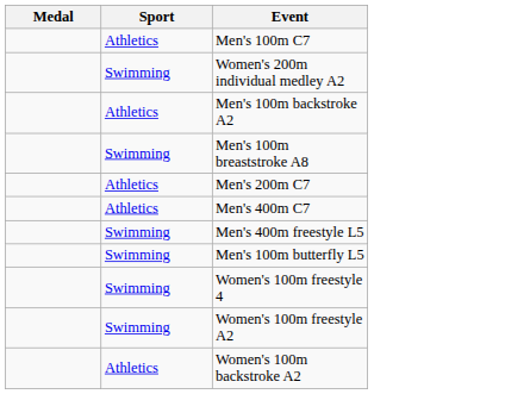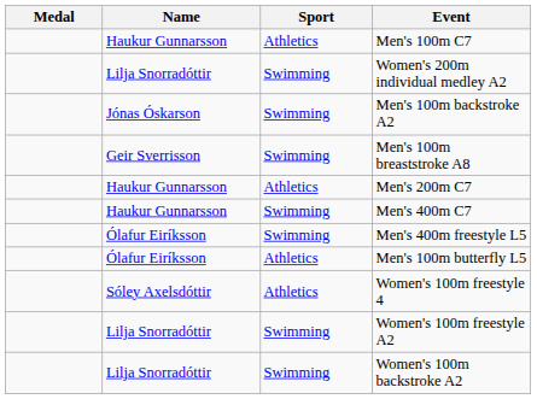+ column: Name | Haukur Gunnarsson | Lilja Snorradóttir | Jónas Óskarson | Geir Sverrisson | Haukur Gunnarsson | Haukur Gunnarsson | Ólafur Eiríksson | Ólafur Eiríksson | Sóley Axelsdóttir | Lilja Snorradóttir | Lilja Snorradóttir
Men's 100m backstroke A2 | Sport: Athletics -> Swimming
Men's 400m C7 | Sport: Athletics -> Swimming
Men's 100m butterfly L5 | Sport: Swimming -> Athletics
Women's 100m freestyle 4 | Sport: Swimming -> Athletics
Women's 100m backstroke A2 | Sport: Athletics -> Swimming
